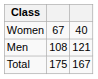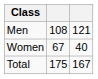rows swapped: Men <-> Women
